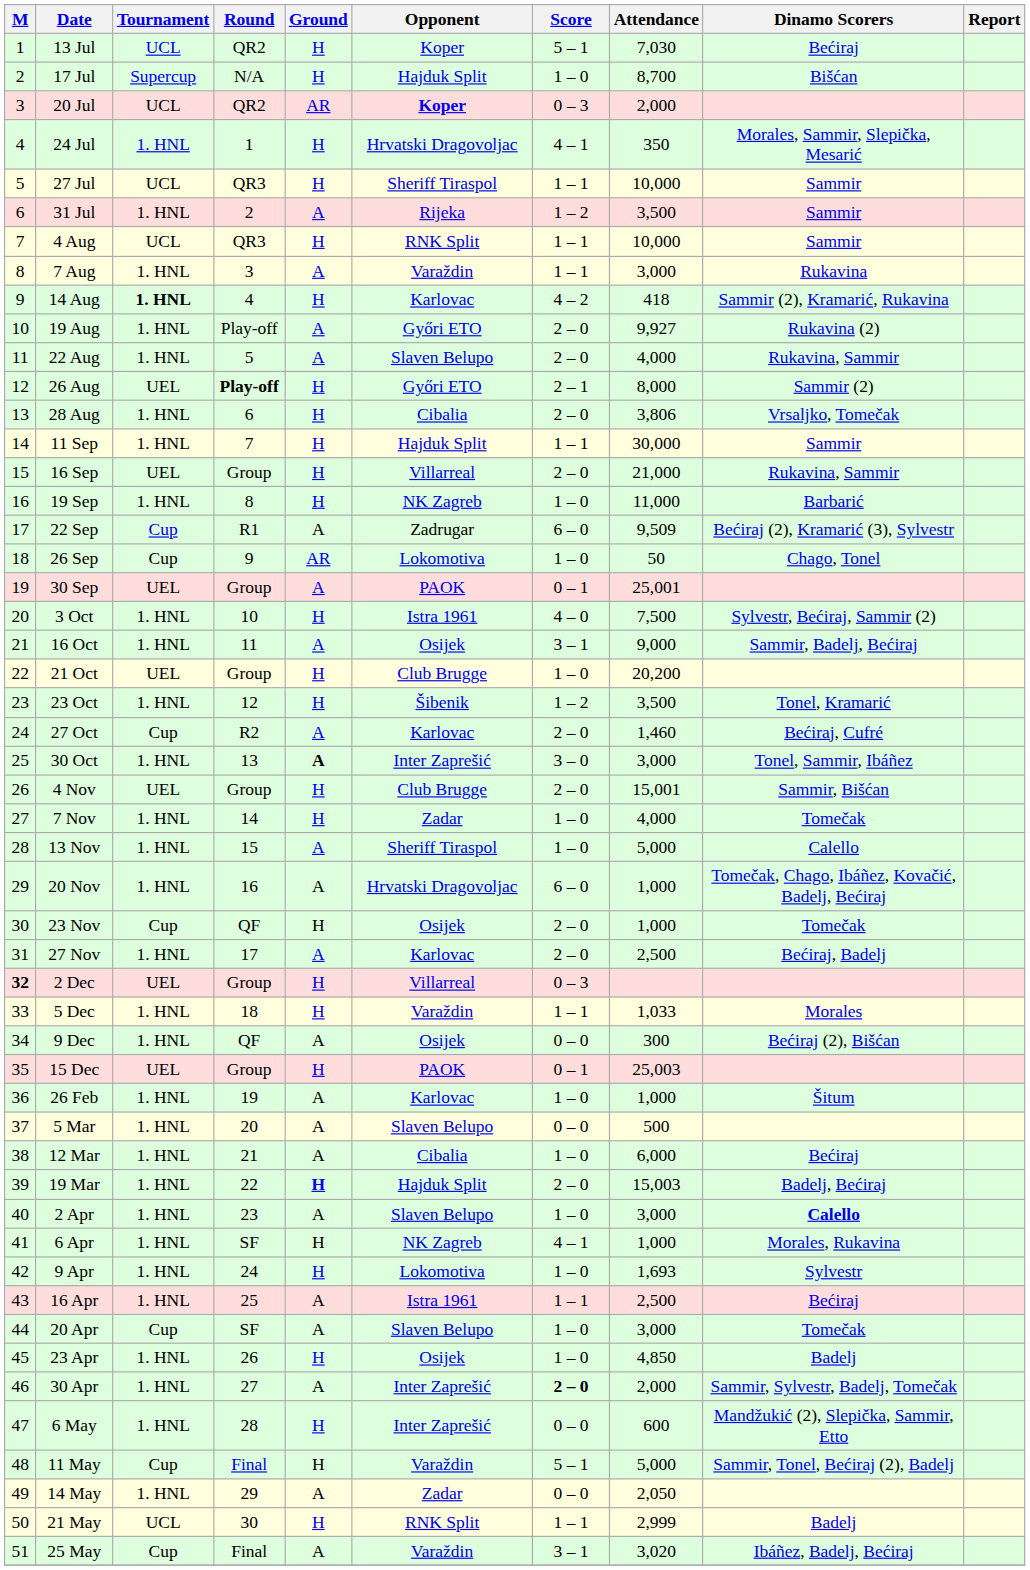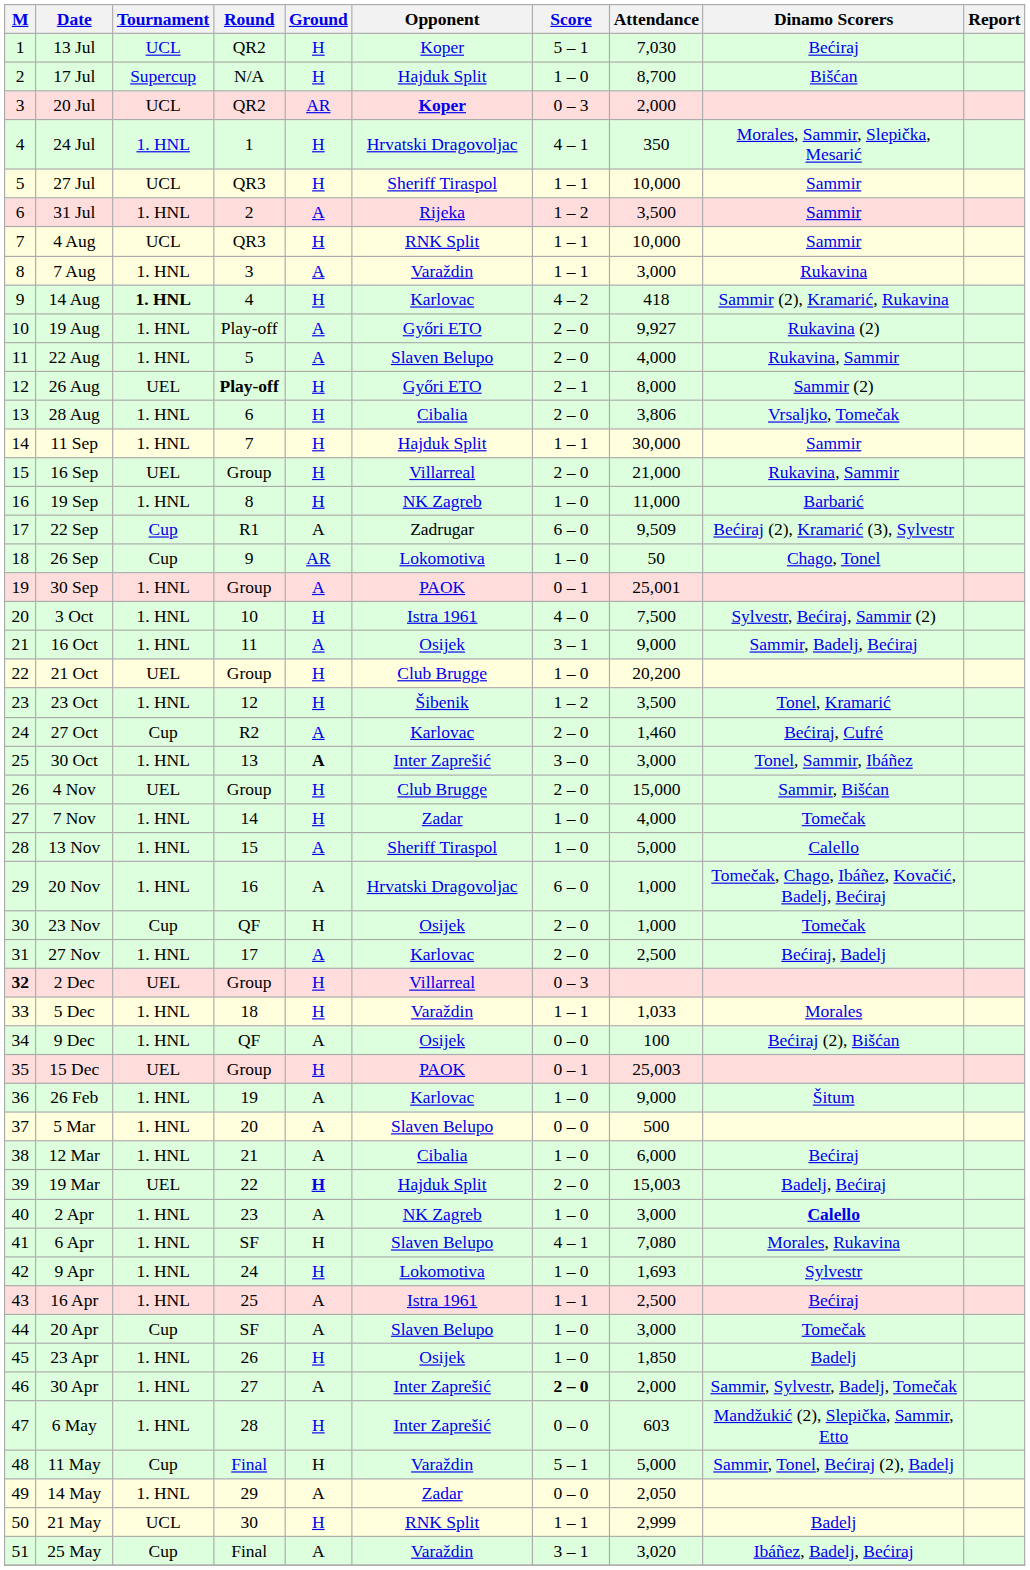30 Sep | Tournament: UEL -> 1. HNL
4 Nov | Attendance: 15,001 -> 15,000
9 Dec | Attendance: 300 -> 100
26 Feb | Attendance: 1,000 -> 9,000
19 Mar | Tournament: 1. HNL -> UEL
2 Apr | Opponent: Slaven Belupo -> NK Zagreb
6 Apr | Opponent: NK Zagreb -> Slaven Belupo
6 Apr | Attendance: 1,000 -> 7,080
23 Apr | Attendance: 4,850 -> 1,850
6 May | Attendance: 600 -> 603
